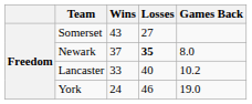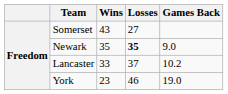Newark | Wins: 37 -> 35
Newark | Games Back: 8.0 -> 9.0
Lancaster | Losses: 40 -> 37
York | Wins: 24 -> 23
